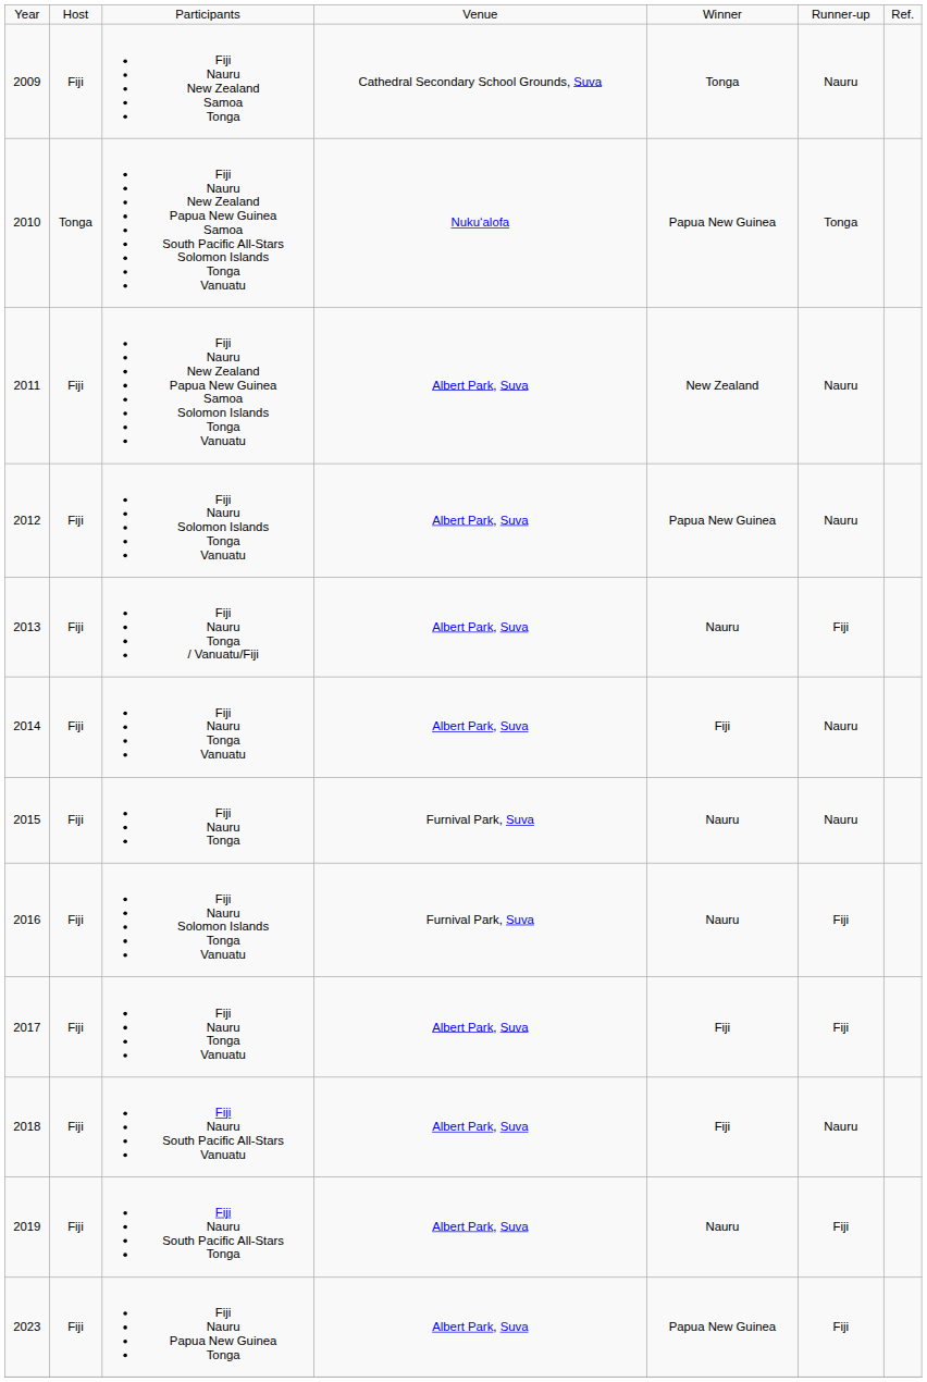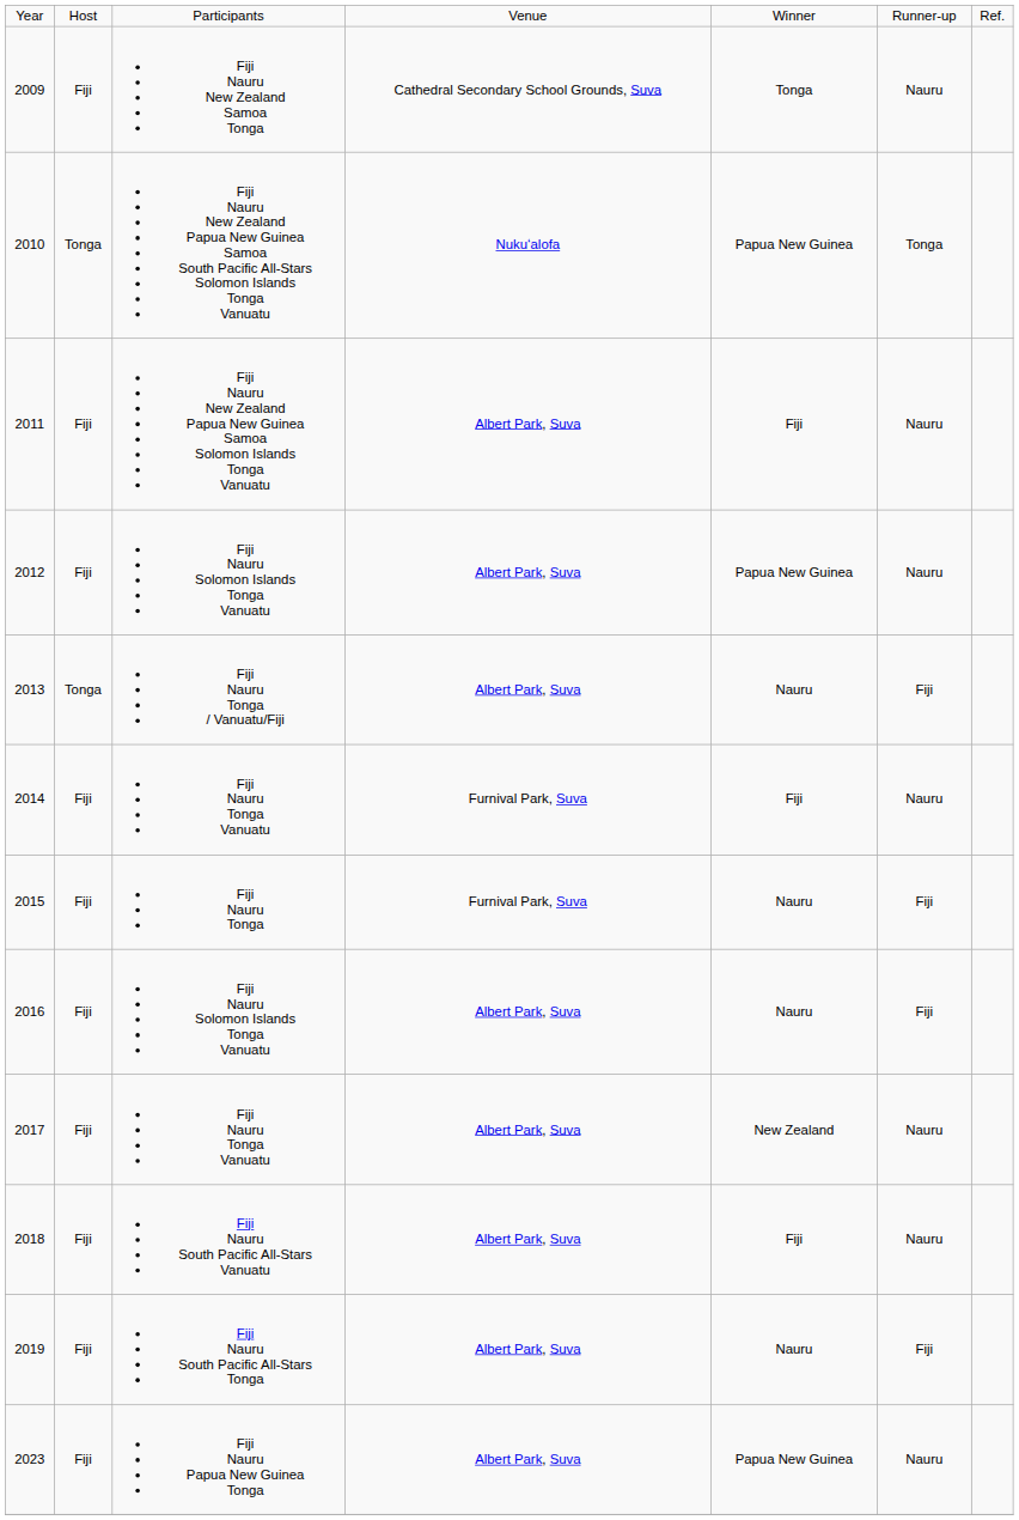2011 | column 5: New Zealand -> Fiji
2013 | column 2: Fiji -> Tonga
2014 | column 4: Albert Park, Suva -> Furnival Park, Suva
2015 | column 6: Nauru -> Fiji
2016 | column 4: Furnival Park, Suva -> Albert Park, Suva
2017 | column 5: Fiji -> New Zealand
2017 | column 6: Fiji -> Nauru
2023 | column 6: Fiji -> Nauru
